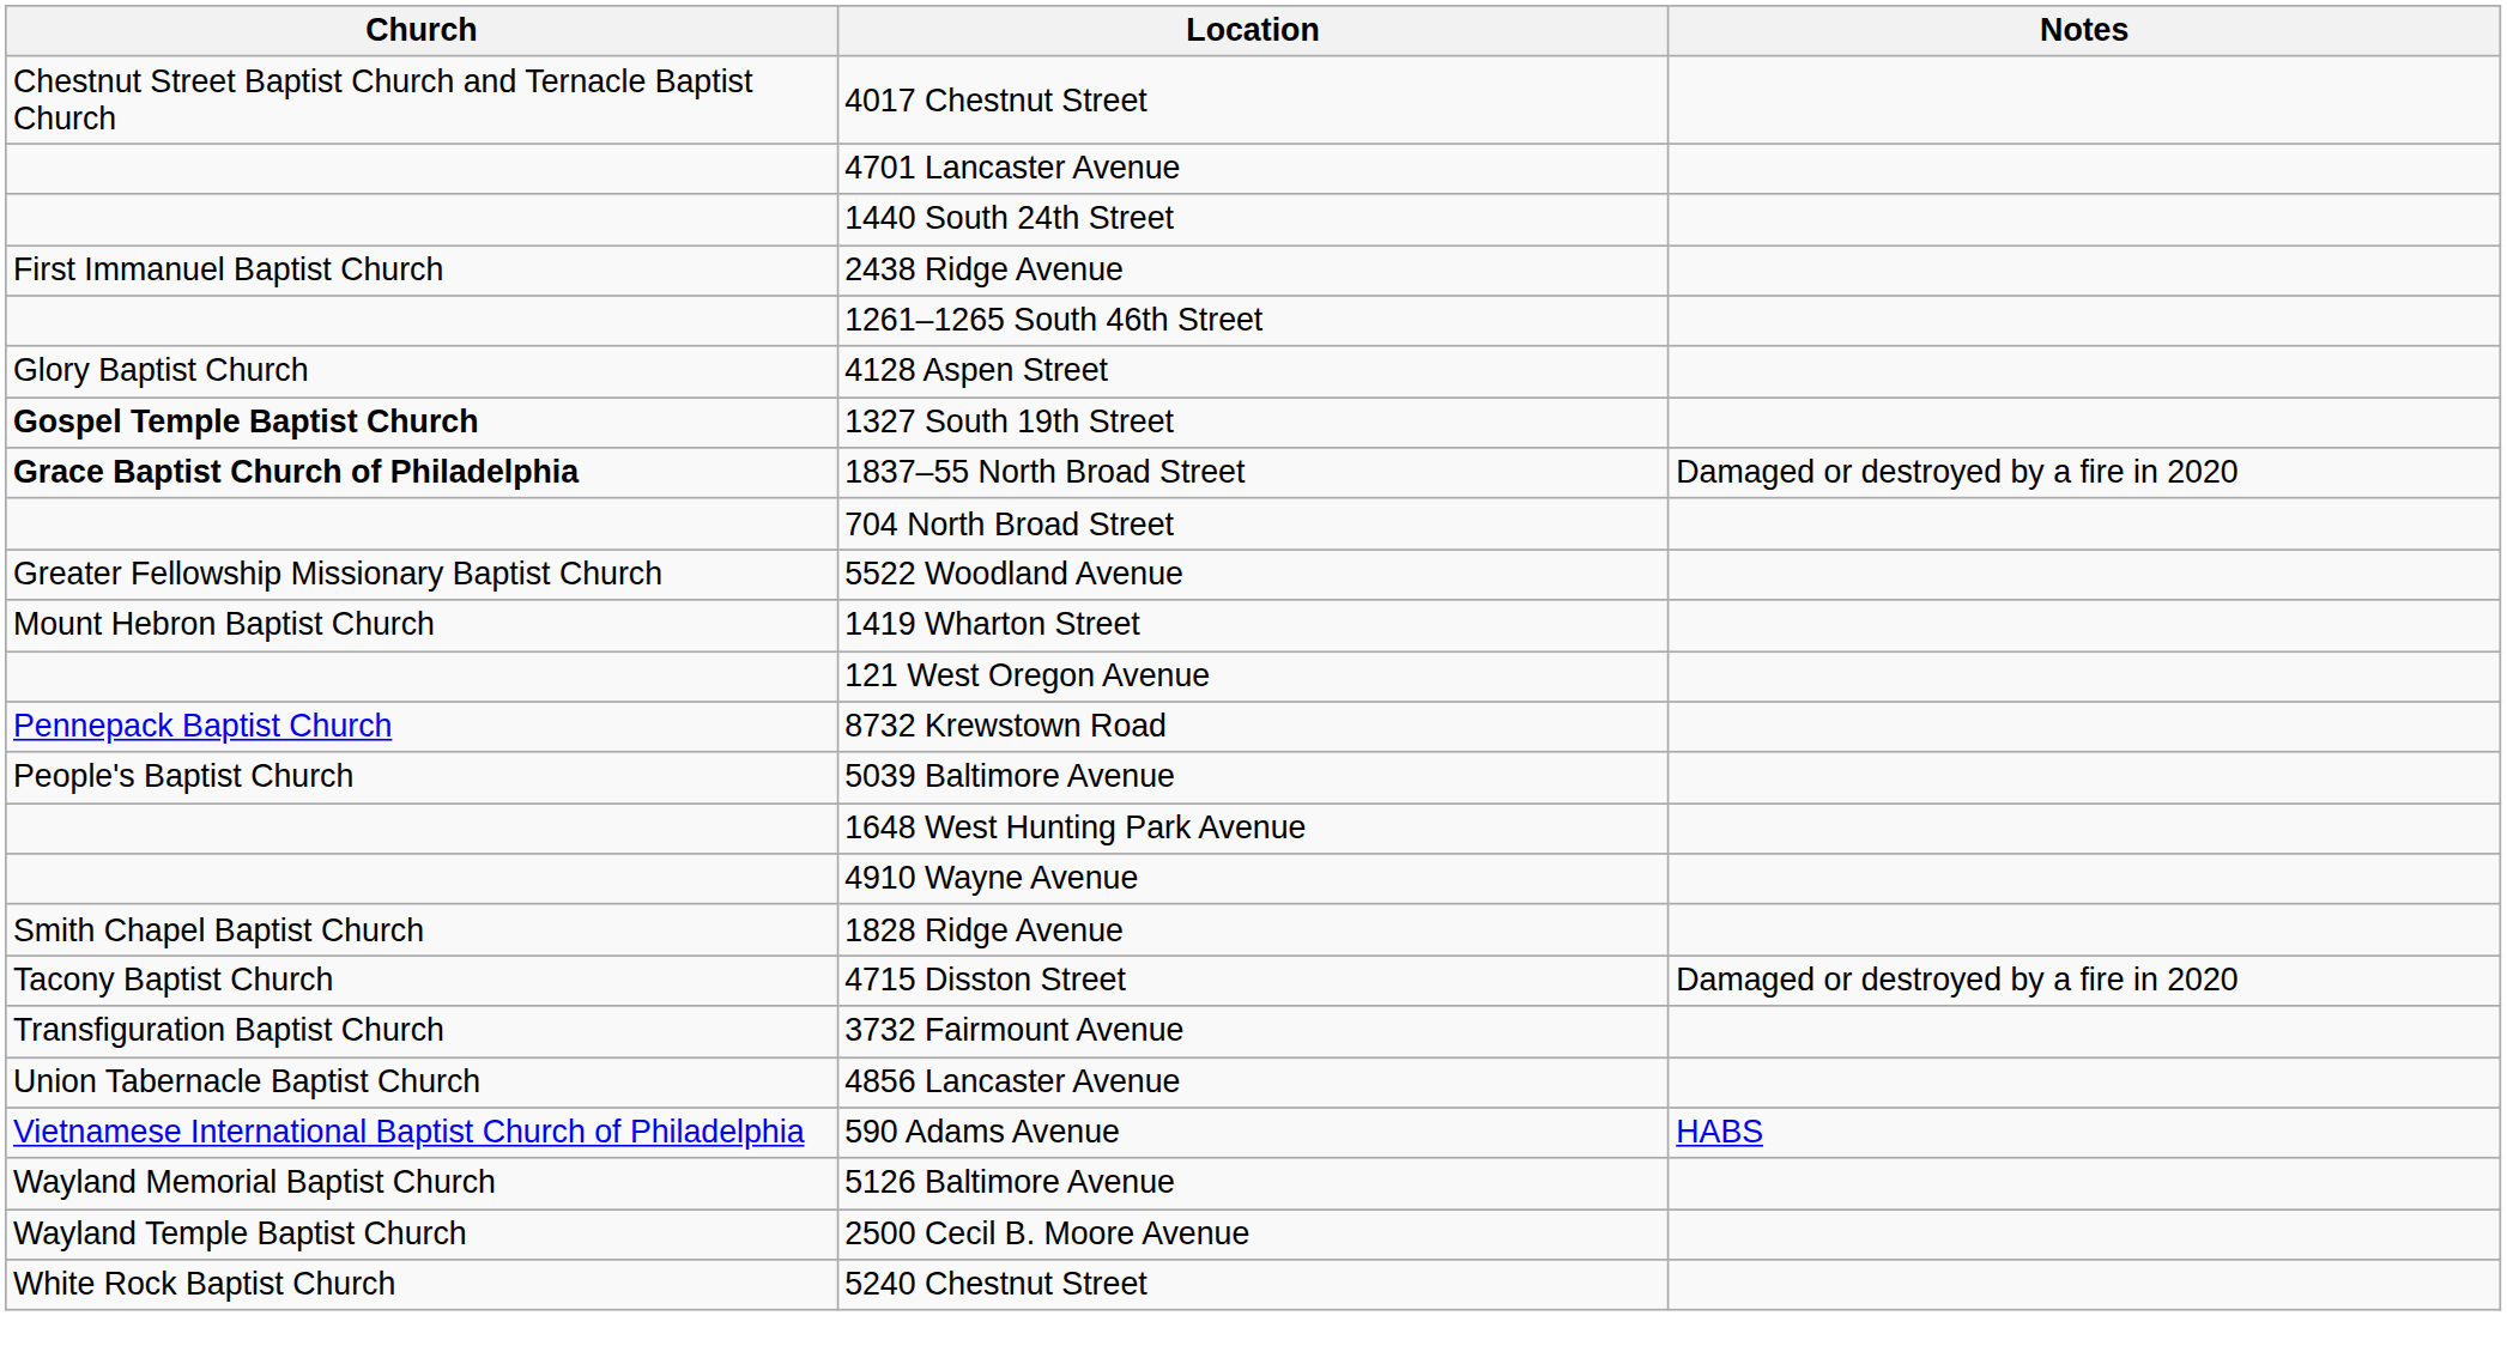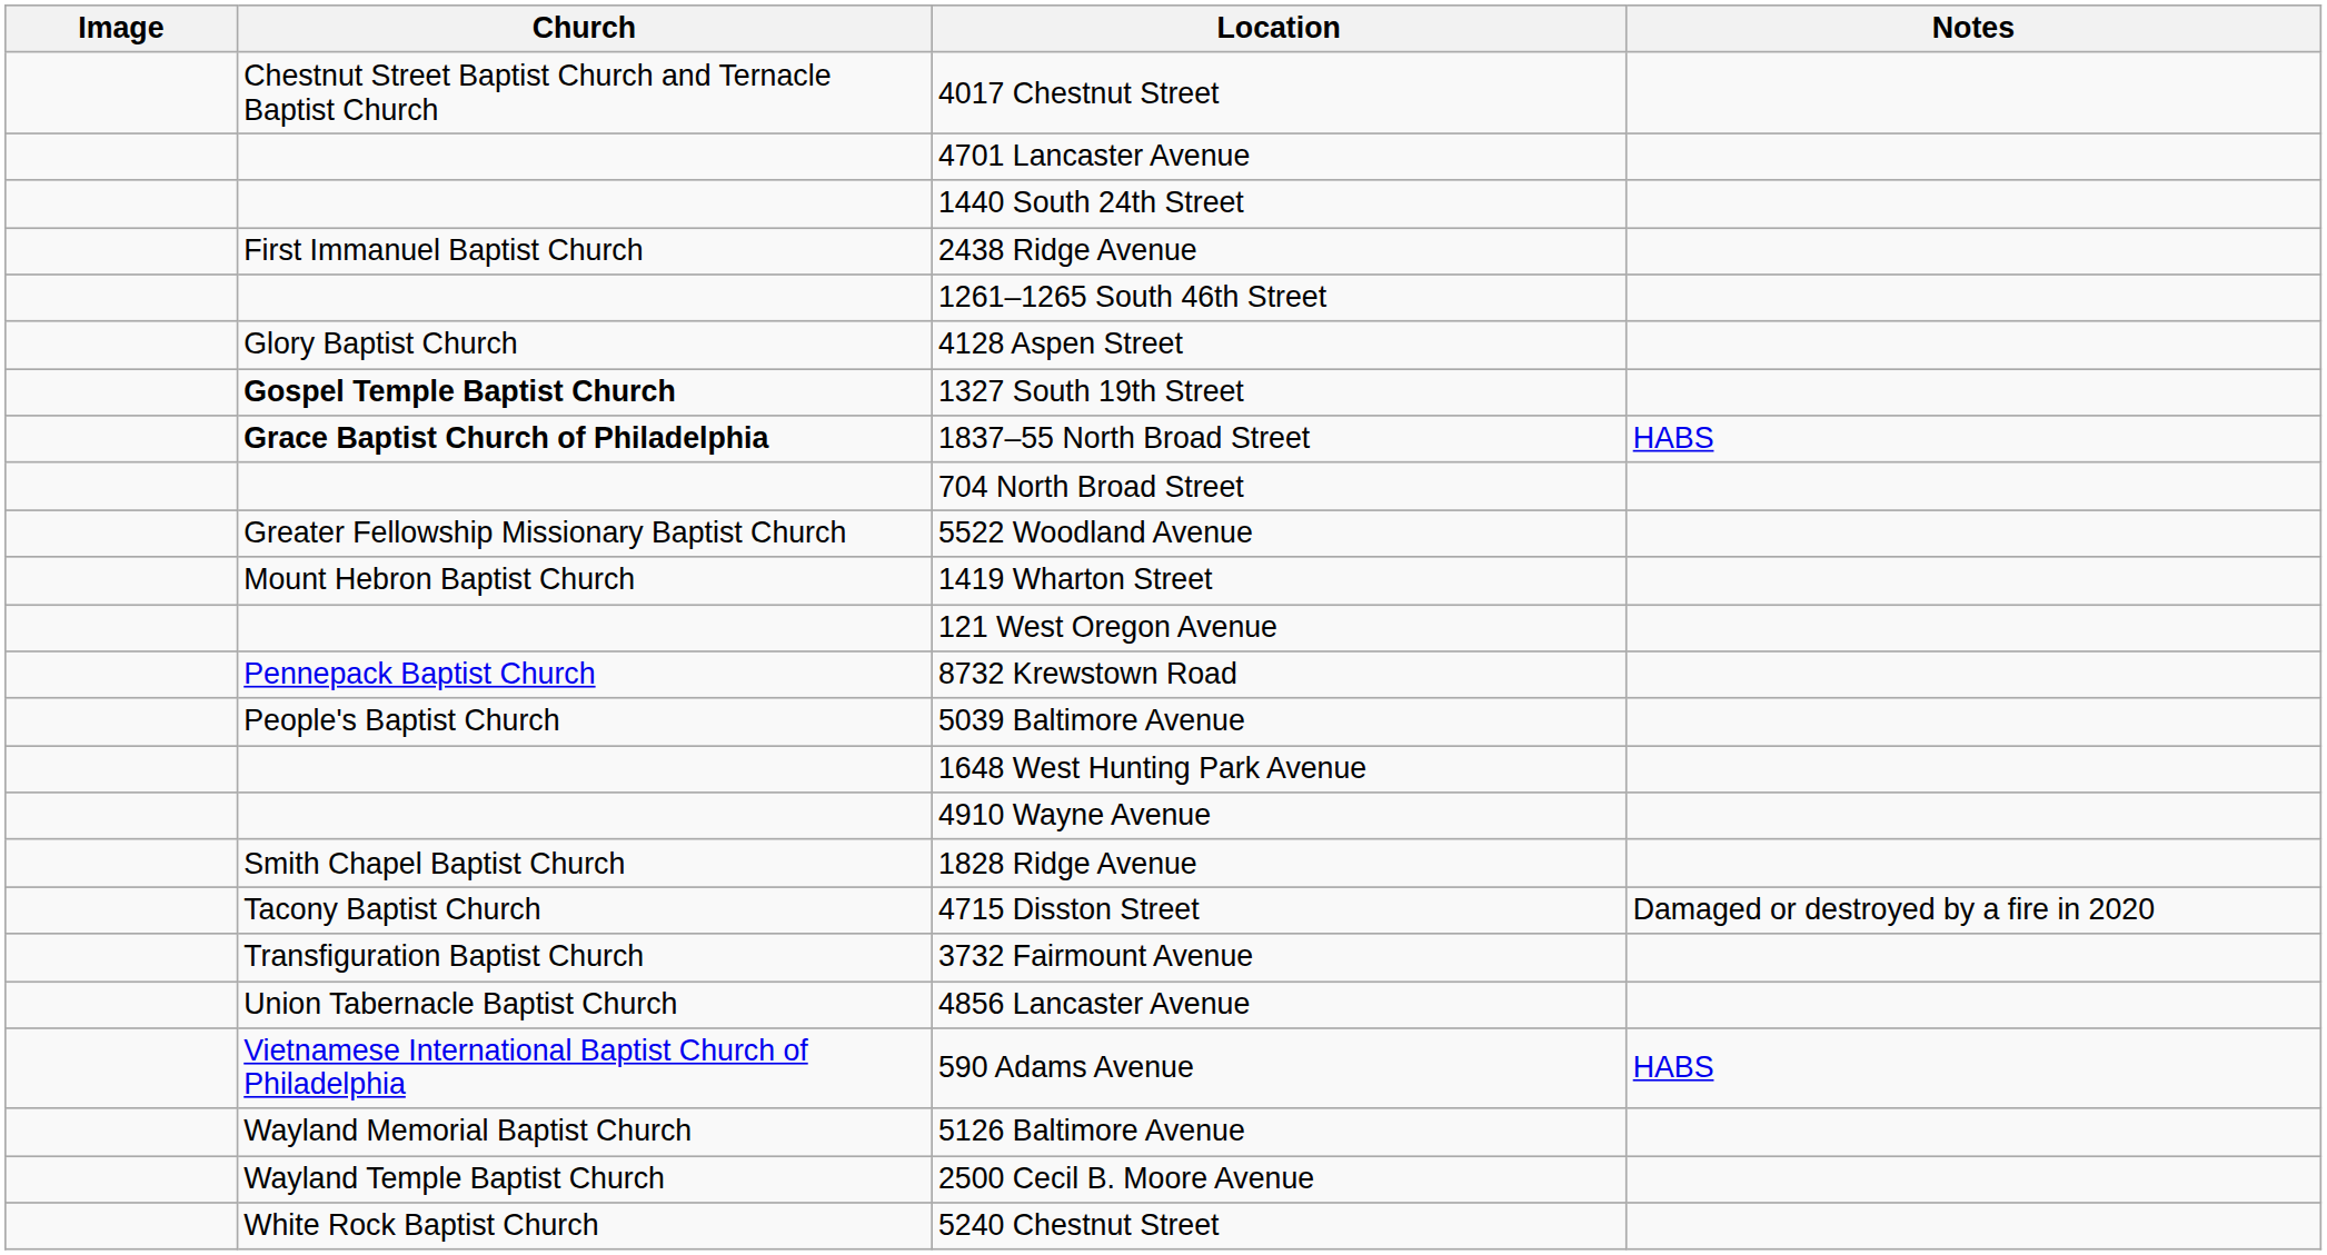+ column: Image
1837–55 North Broad Street | Notes: Damaged or destroyed by a fire in 2020 -> HABS
